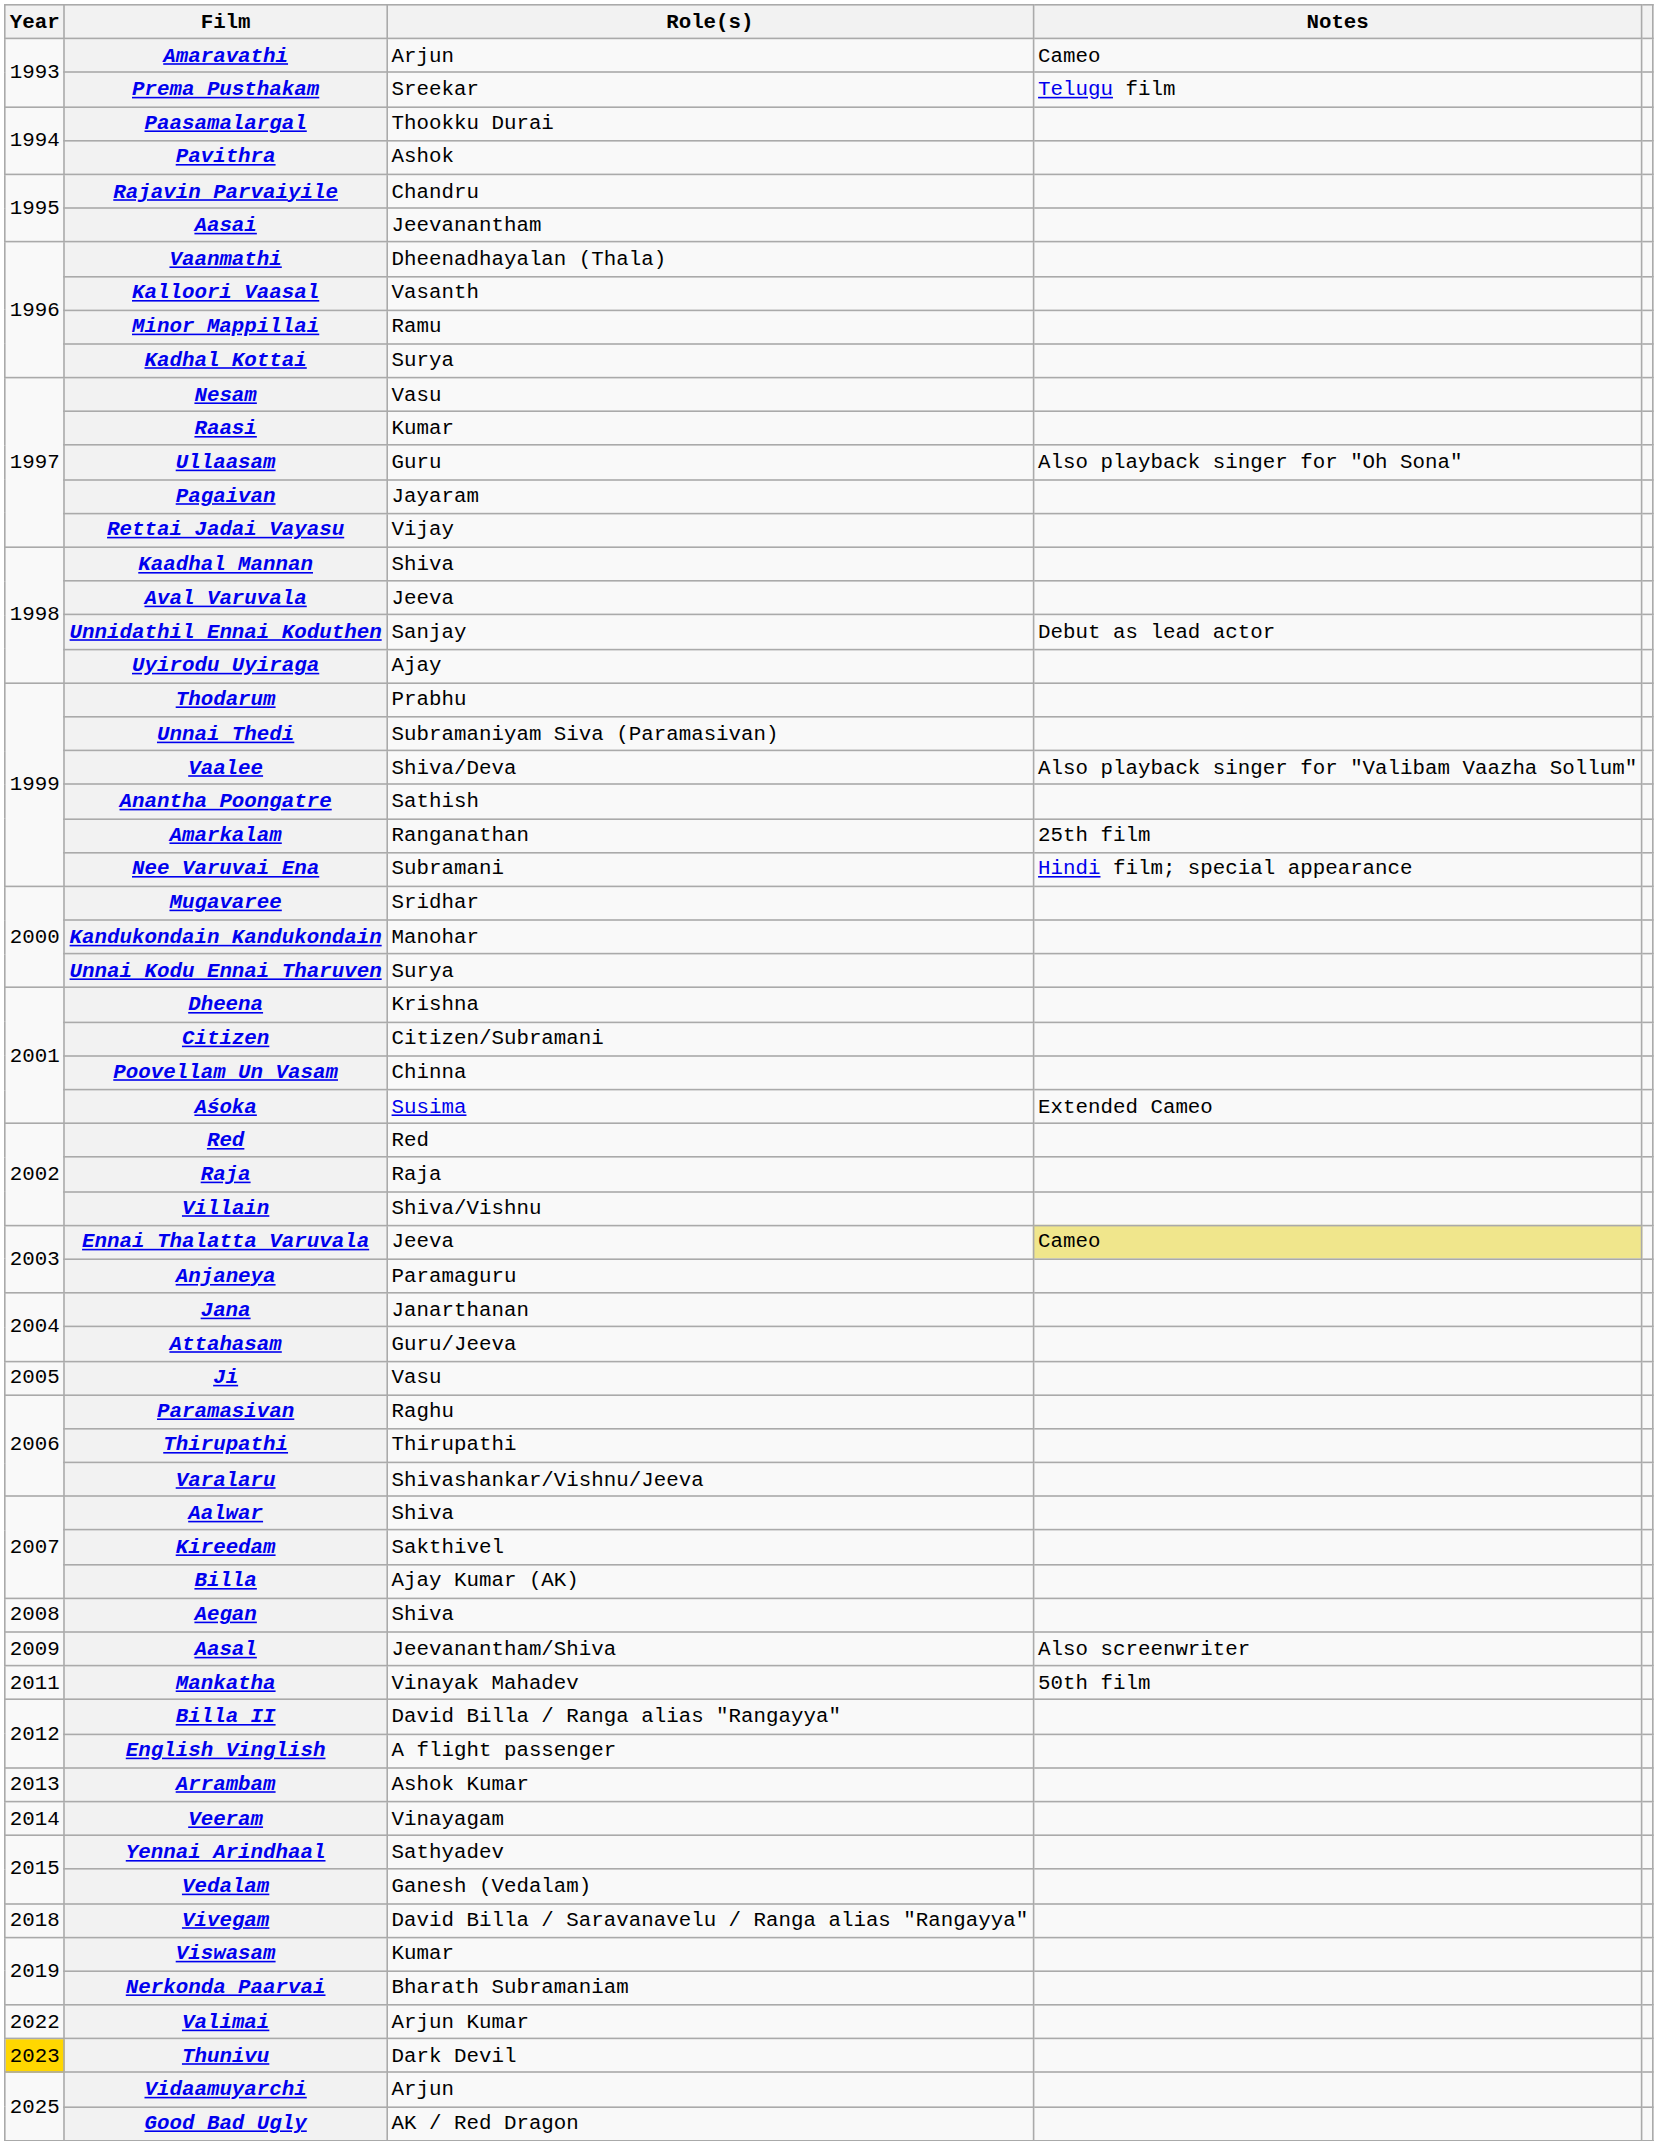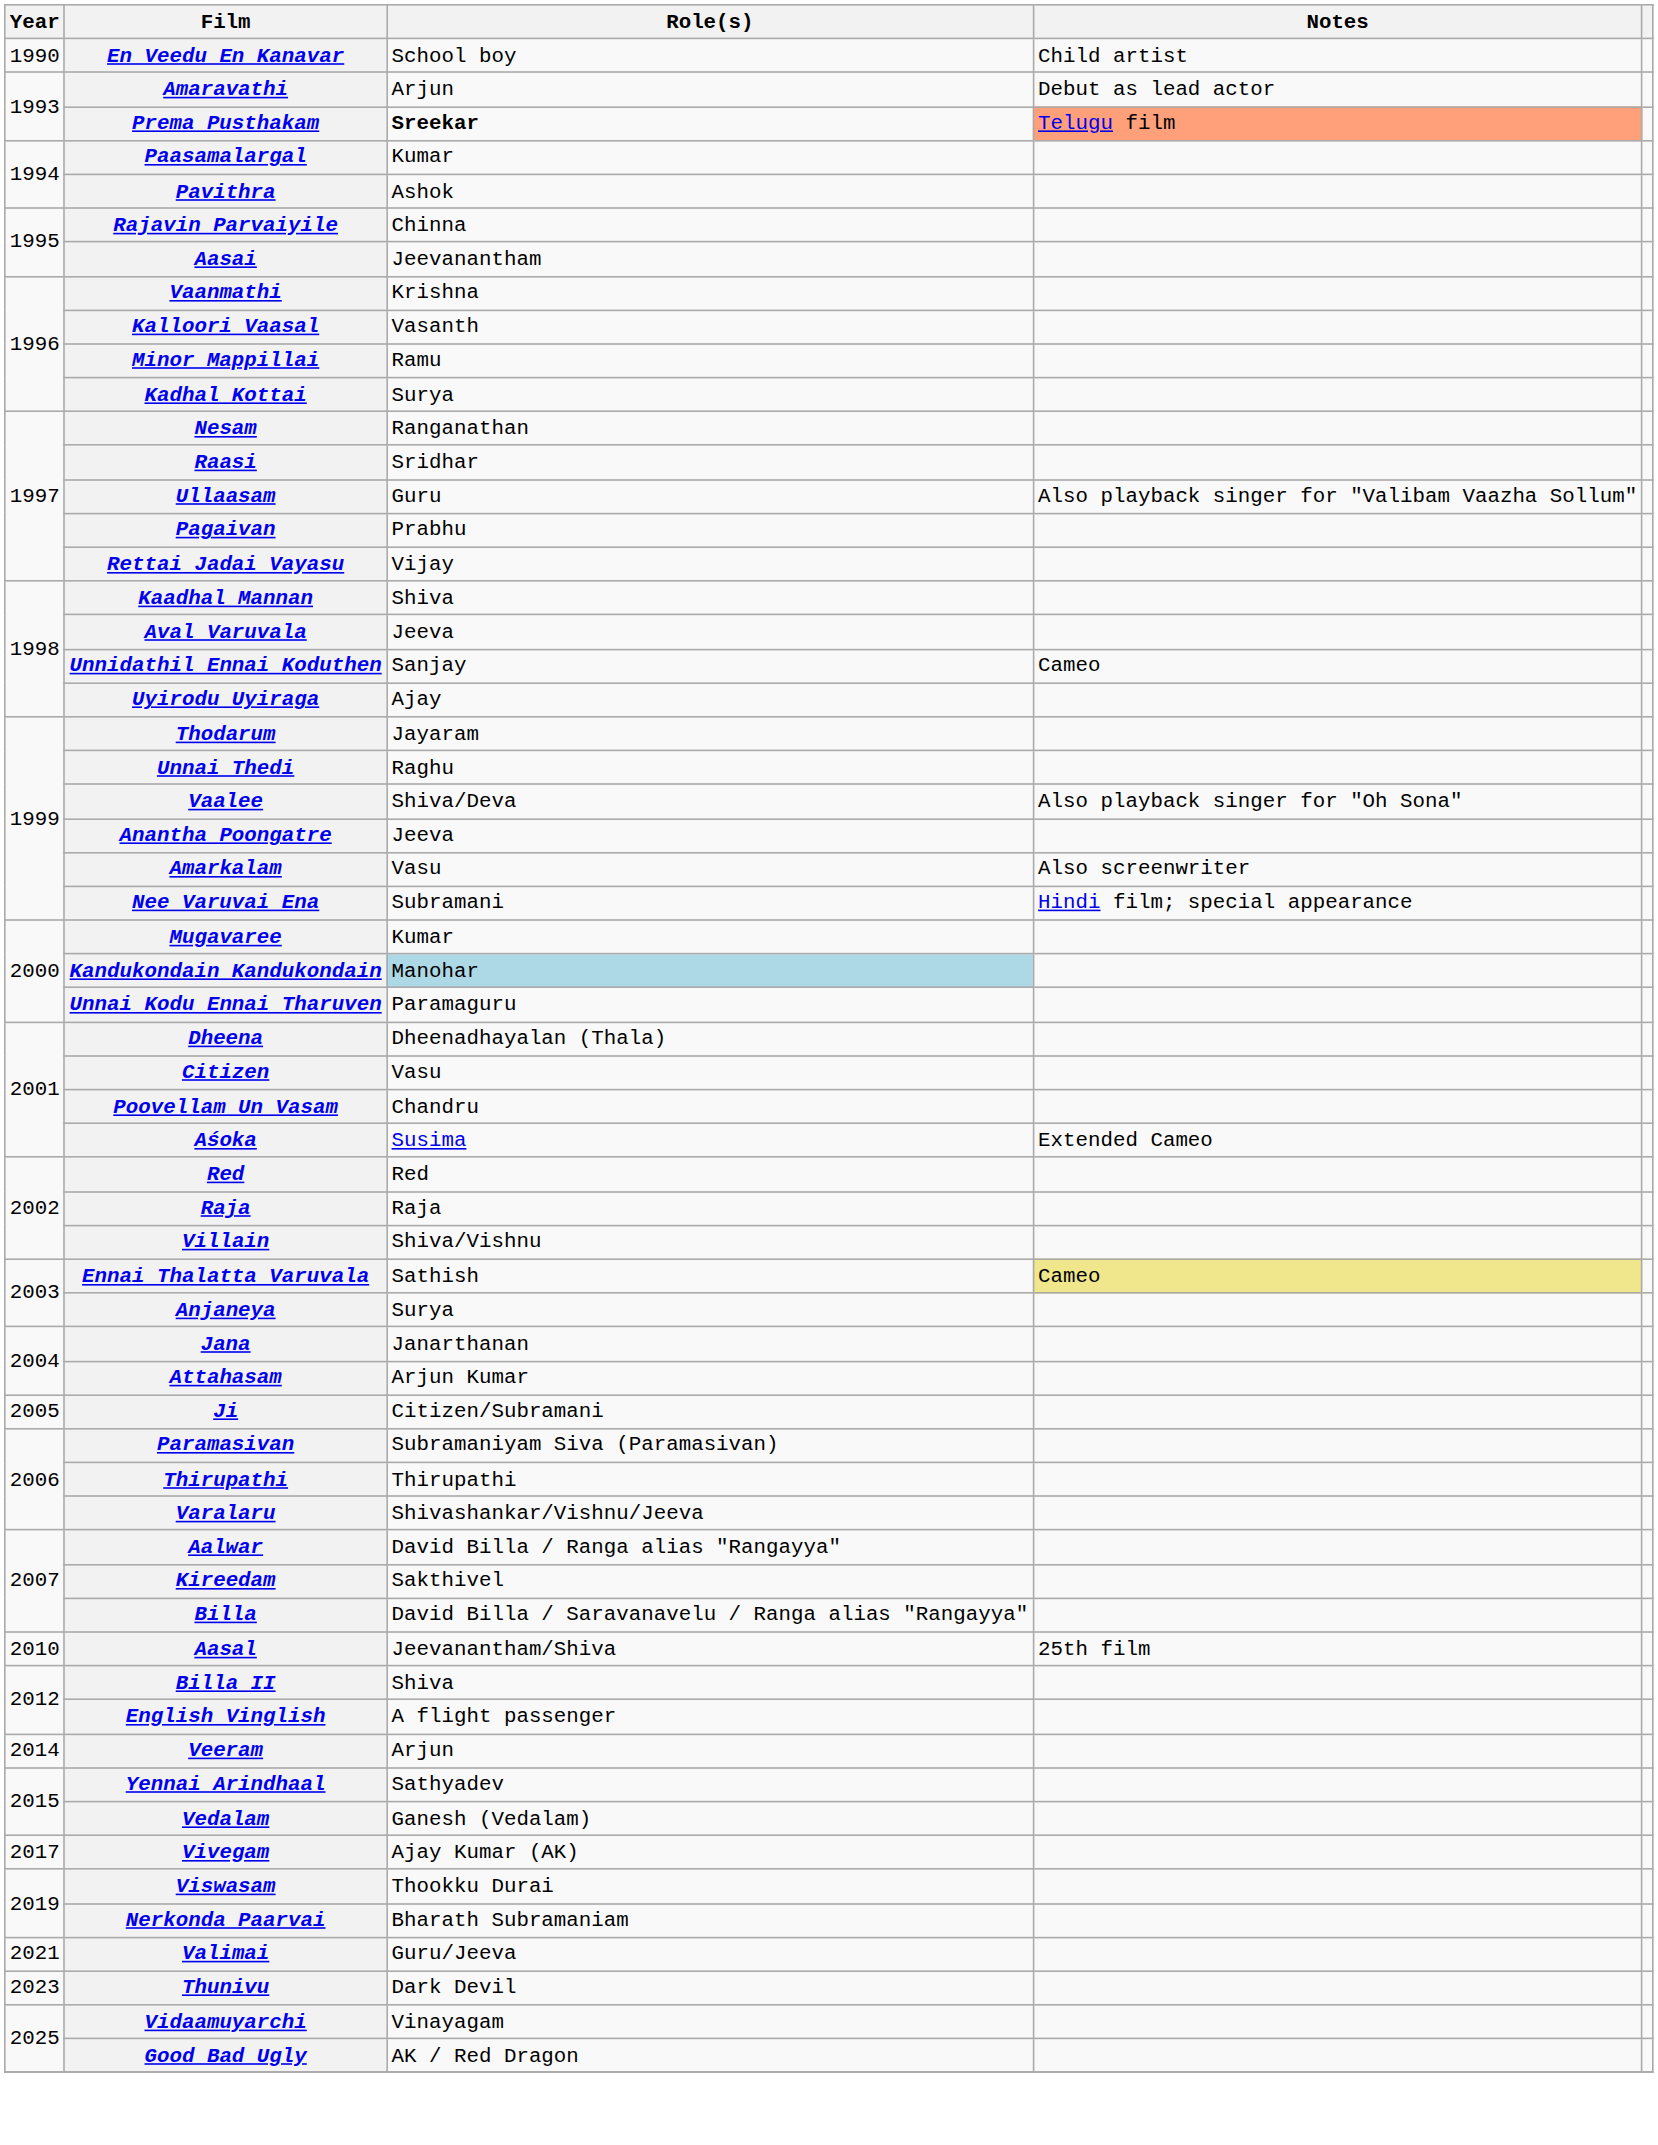+ row: 1990 | En Veedu En Kanavar | School boy | Child artist
Amaravathi | Notes: Cameo -> Debut as lead actor
Prema Pusthakam | Role(s): normal -> bold
Prema Pusthakam | Notes: no background -> lightsalmon background
Paasamalargal | Role(s): Thookku Durai -> Kumar
Rajavin Parvaiyile | Role(s): Chandru -> Chinna
Vaanmathi | Role(s): Dheenadhayalan (Thala) -> Krishna
Nesam | Role(s): Vasu -> Ranganathan
Raasi | Role(s): Kumar -> Sridhar
Ullaasam | Notes: Also playback singer for "Oh Sona" -> Also playback singer for "Valibam Vaazha Sollum"
Pagaivan | Role(s): Jayaram -> Prabhu
Unnidathil Ennai Koduthen | Notes: Debut as lead actor -> Cameo
Thodarum | Role(s): Prabhu -> Jayaram
Unnai Thedi | Role(s): Subramaniyam Siva (Paramasivan) -> Raghu
Vaalee | Notes: Also playback singer for "Valibam Vaazha Sollum" -> Also playback singer for "Oh Sona"
Anantha Poongatre | Role(s): Sathish -> Jeeva
Amarkalam | Role(s): Ranganathan -> Vasu
Amarkalam | Notes: 25th film -> Also screenwriter
Mugavaree | Role(s): Sridhar -> Kumar
Kandukondain Kandukondain | Role(s): no background -> lightblue background
Unnai Kodu Ennai Tharuven | Role(s): Surya -> Paramaguru
Dheena | Role(s): Krishna -> Dheenadhayalan (Thala)
Citizen | Role(s): Citizen/Subramani -> Vasu
Poovellam Un Vasam | Role(s): Chinna -> Chandru
Ennai Thalatta Varuvala | Role(s): Jeeva -> Sathish
Anjaneya | Role(s): Paramaguru -> Surya
Attahasam | Role(s): Guru/Jeeva -> Arjun Kumar
Ji | Role(s): Vasu -> Citizen/Subramani
Paramasivan | Role(s): Raghu -> Subramaniyam Siva (Paramasivan)
Aalwar | Role(s): Shiva -> David Billa / Ranga alias "Rangayya"
Billa | Role(s): Ajay Kumar (AK) -> David Billa / Saravanavelu / Ranga alias "Rangayya"
- row: 2008 | Aegan | Shiva
Aasal | Year: 2009 -> 2010
Aasal | Notes: Also screenwriter -> 25th film
- row: 2011 | Mankatha | Vinayak Mahadev | 50th film
Billa II | Role(s): David Billa / Ranga alias "Rangayya" -> Shiva
- row: 2013 | Arrambam | Ashok Kumar
Veeram | Role(s): Vinayagam -> Arjun
Vivegam | Year: 2018 -> 2017
Vivegam | Role(s): David Billa / Saravanavelu / Ranga alias "Rangayya" -> Ajay Kumar (AK)
Viswasam | Role(s): Kumar -> Thookku Durai
Valimai | Year: 2022 -> 2021
Valimai | Role(s): Arjun Kumar -> Guru/Jeeva
Thunivu | Year: gold background -> no background
Vidaamuyarchi | Role(s): Arjun -> Vinayagam
